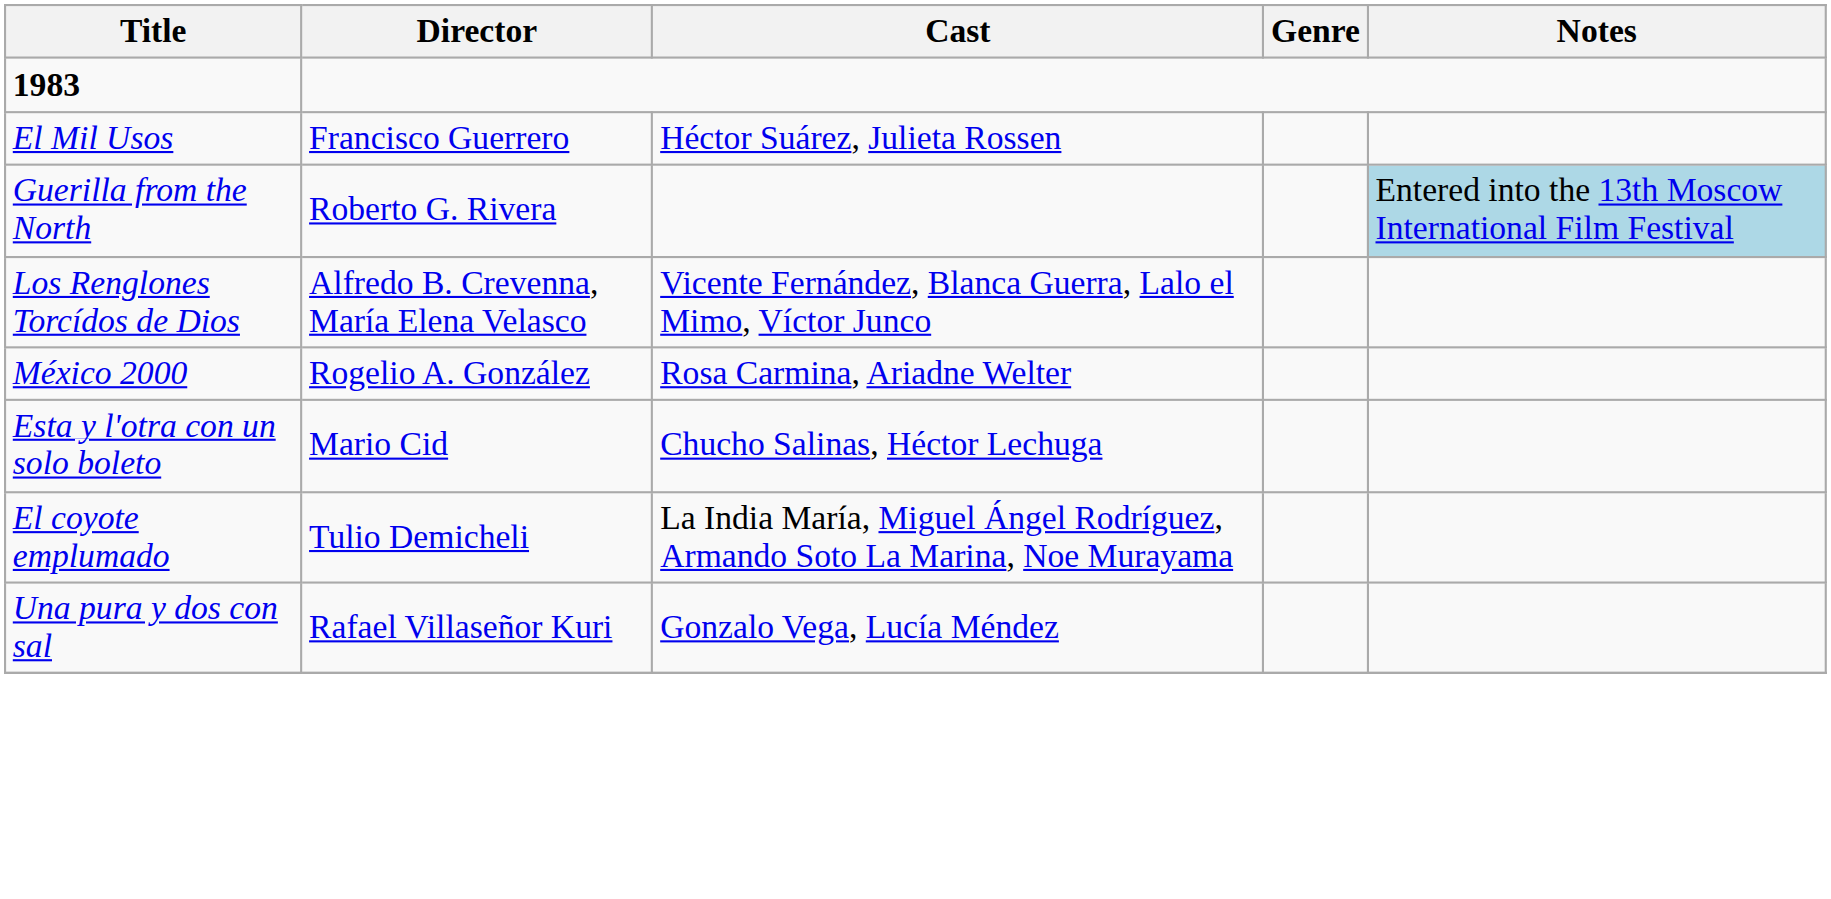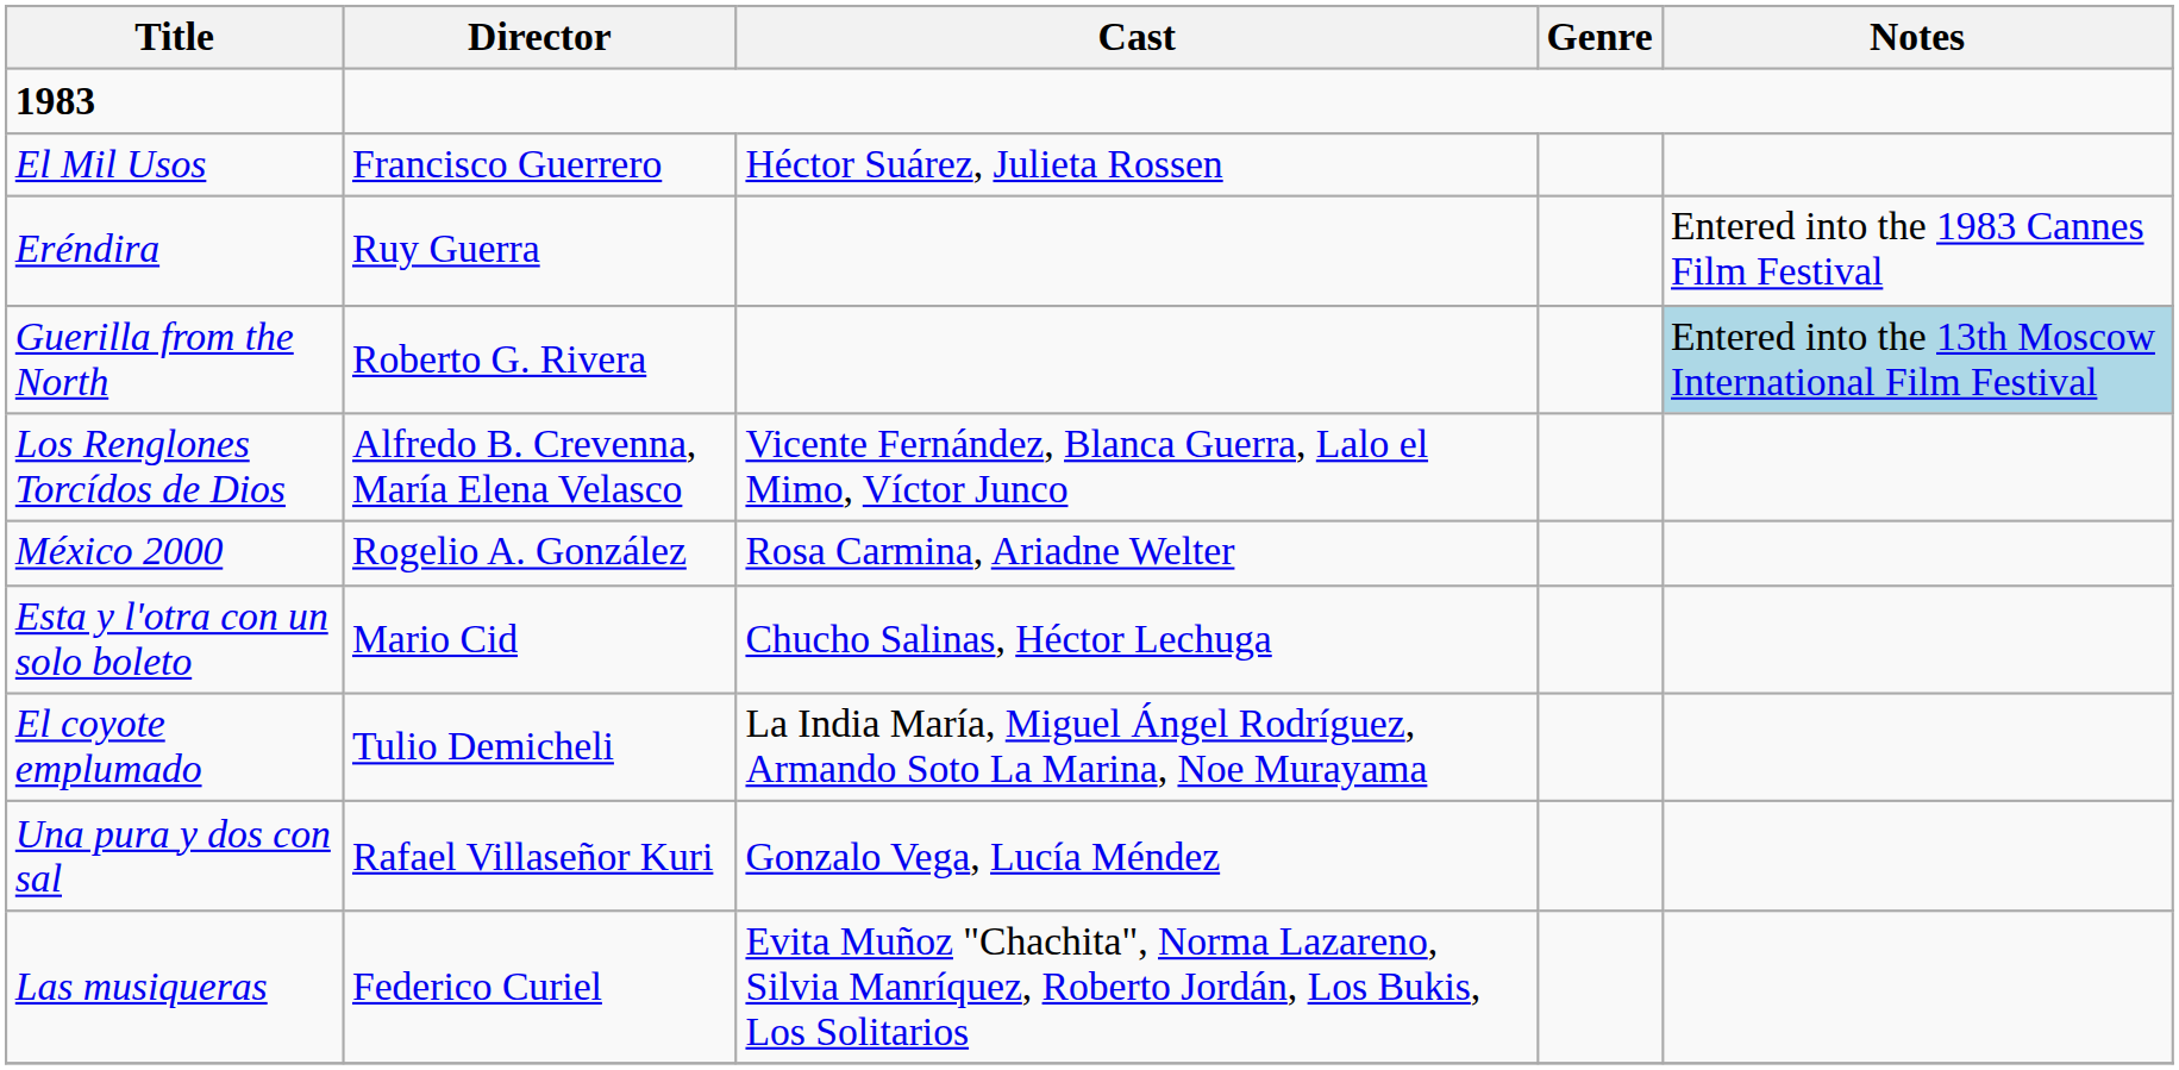+ row: Eréndira | Ruy Guerra | Entered into the 1983 Cannes Film Festival
+ row: Las musiqueras | Federico Curiel | Evita Muñoz "Chachita", Norma Lazareno, Silvia Manríquez, Roberto Jordán, Los Bukis, Los Solitarios
